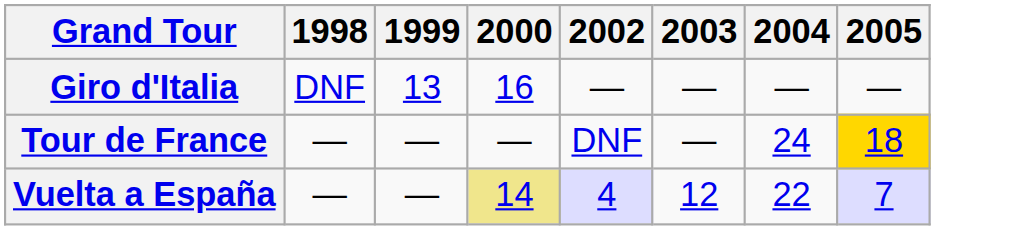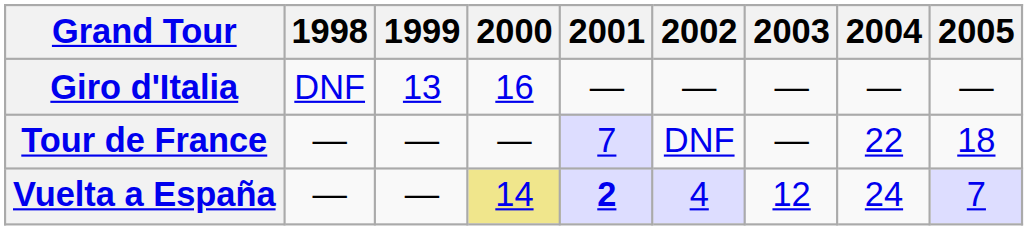+ column: 2001 | — | 7 | 2
Tour de France | 2004: 24 -> 22
Tour de France | 2005: gold background -> no background
Vuelta a España | 2004: 22 -> 24
